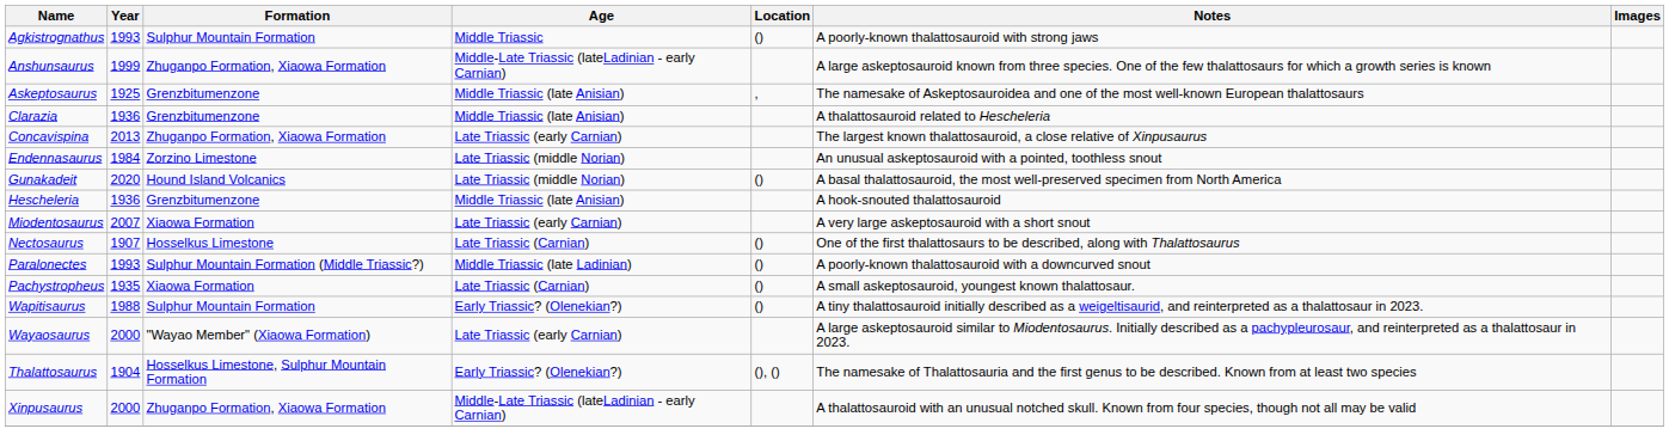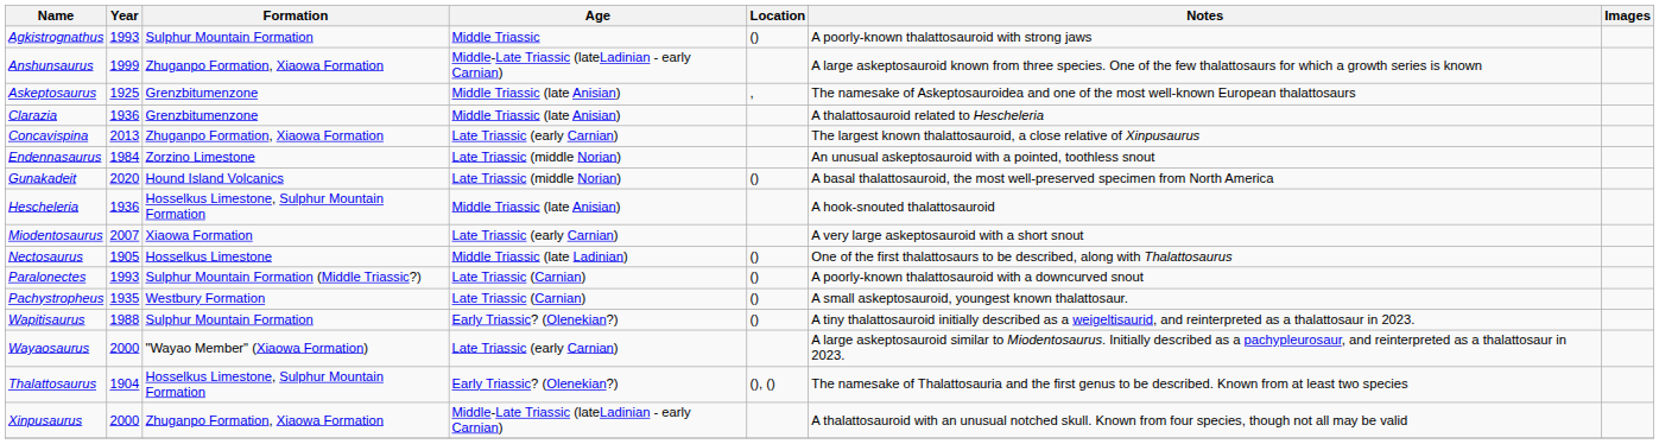Hescheleria | Formation: Grenzbitumenzone -> Hosselkus Limestone, Sulphur Mountain Formation
Nectosaurus | Year: 1907 -> 1905
Nectosaurus | Age: Late Triassic (Carnian) -> Middle Triassic (late Ladinian)
Paralonectes | Age: Middle Triassic (late Ladinian) -> Late Triassic (Carnian)
Pachystropheus | Formation: Xiaowa Formation -> Westbury Formation
